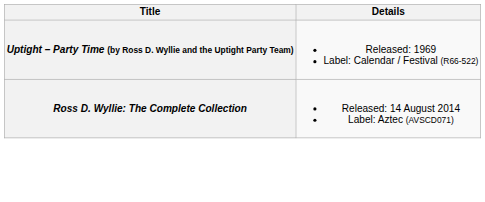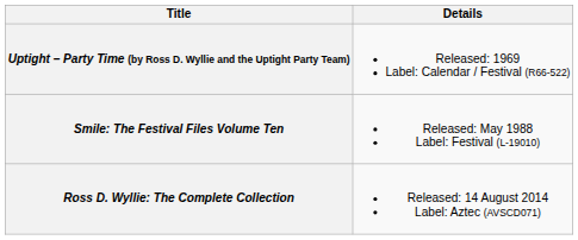+ row: Smile: The Festival Files Volume Ten | Released: May 1988 Label: Festival (L-19010)
